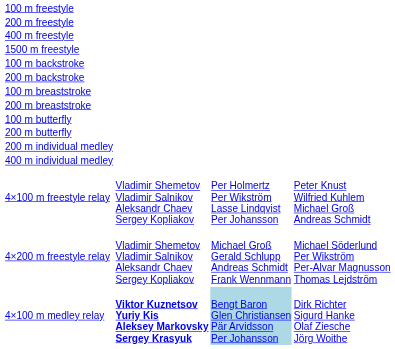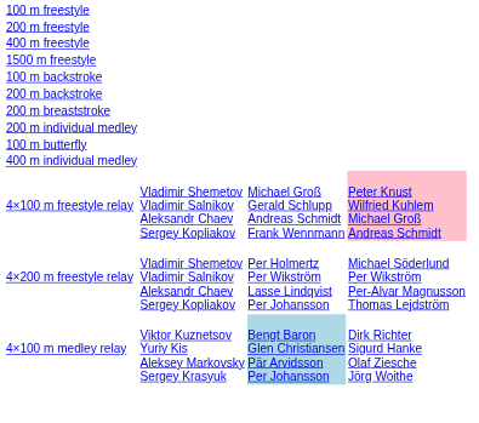- row: 100 m breaststroke
rows swapped: 100 m butterfly <-> 200 m individual medley
- row: 200 m butterfly
4×100 m freestyle relay | column 3: Per Holmertz Per Wikström Lasse Lindqvist Per Johansson -> Michael Groß Gerald Schlupp Andreas Schmidt Frank Wennmann
4×100 m freestyle relay | column 4: no background -> pink background
4×200 m freestyle relay | column 3: Michael Groß Gerald Schlupp Andreas Schmidt Frank Wennmann -> Per Holmertz Per Wikström Lasse Lindqvist Per Johansson
4×100 m medley relay | column 2: bold -> normal
